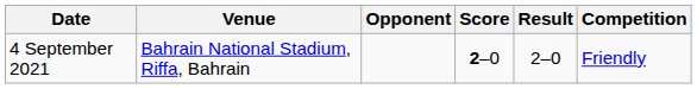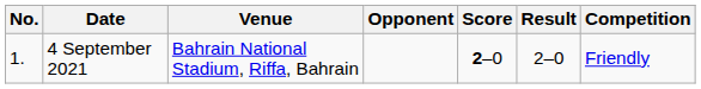+ column: No. | 1.
